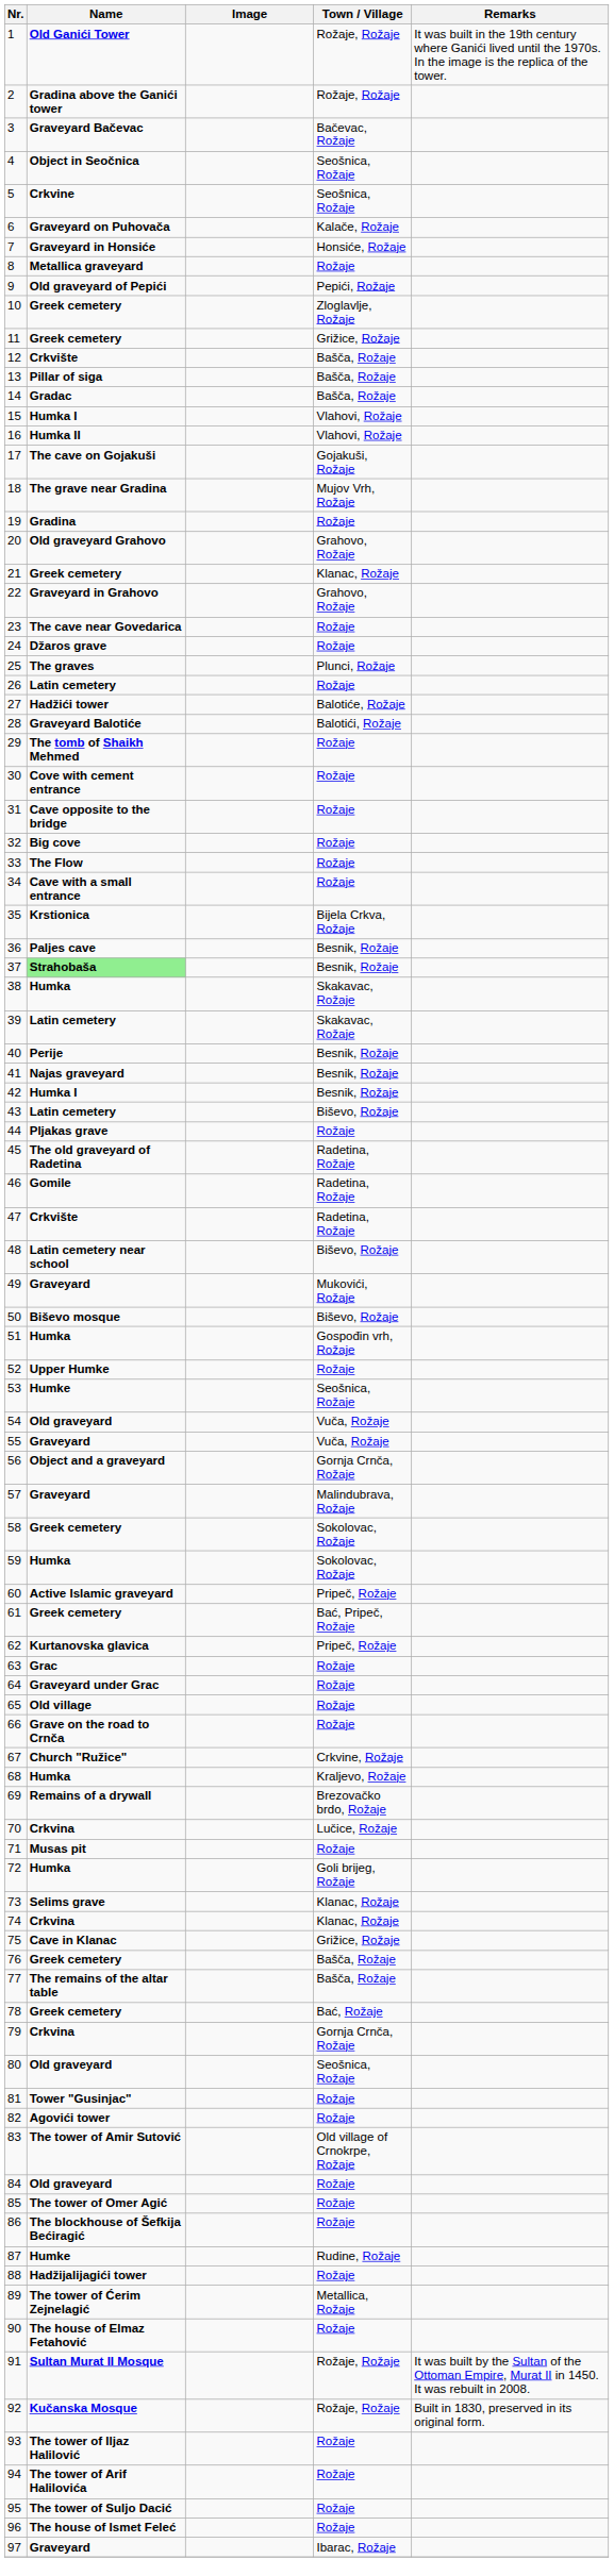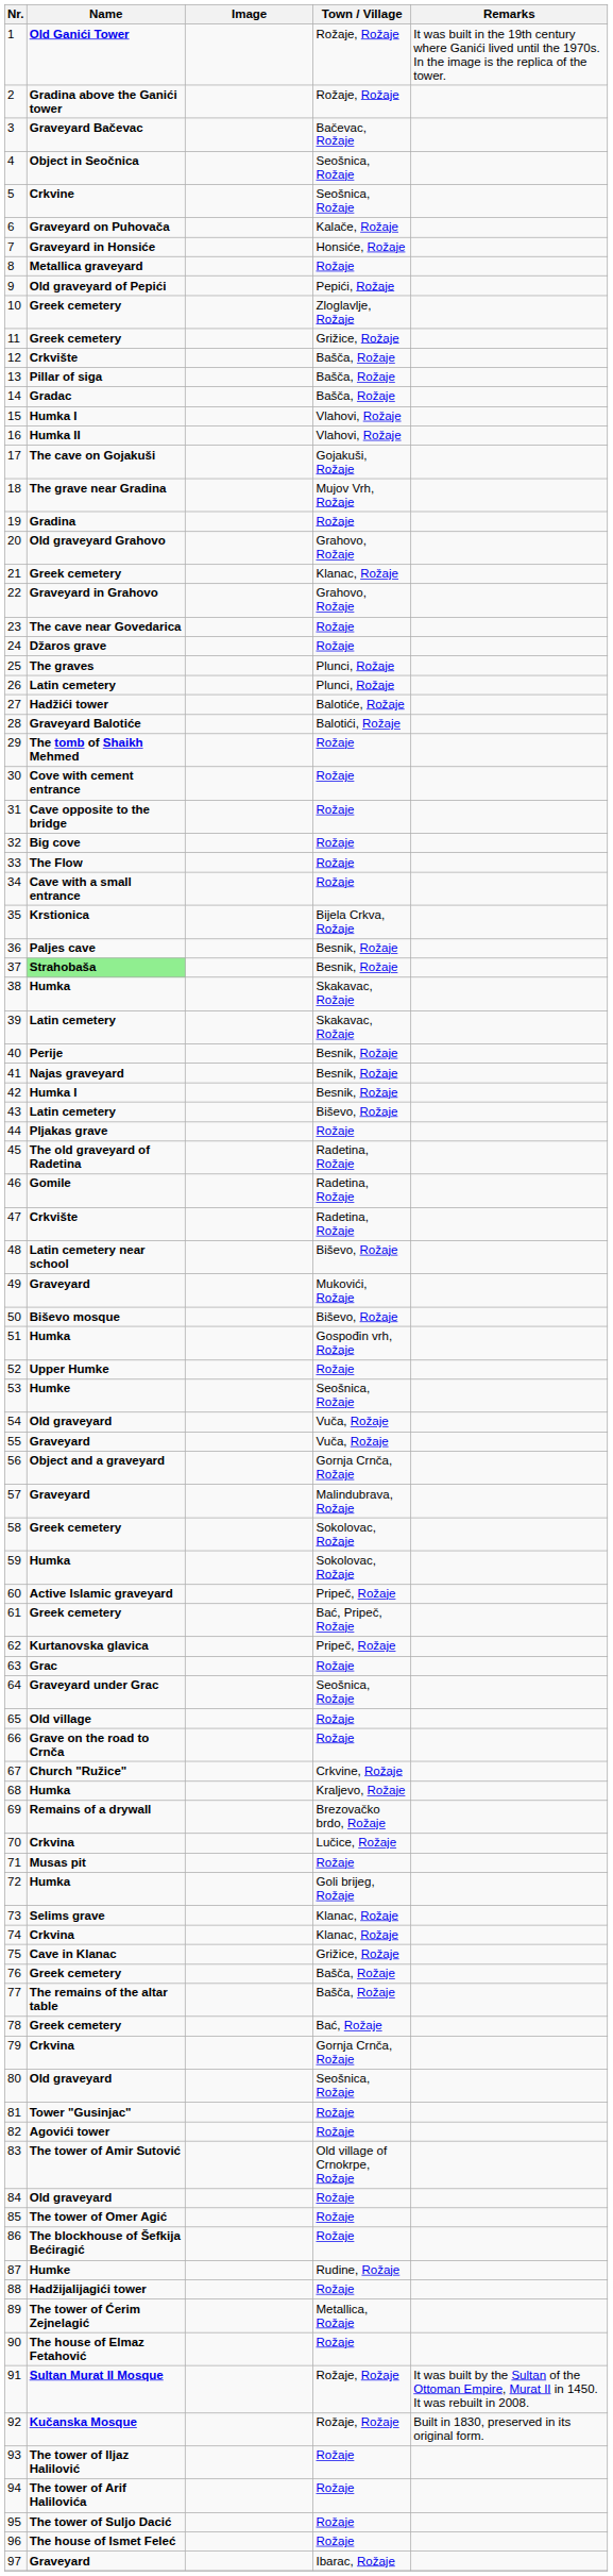26 | Town / Village: Rožaje -> Plunci, Rožaje
64 | Town / Village: Rožaje -> Seošnica, Rožaje
